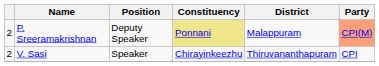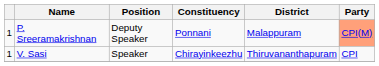P. Sreeramakrishnan | column 1: 2 -> 1
P. Sreeramakrishnan | Constituency: khaki background -> no background
V. Sasi | column 1: 2 -> 1
